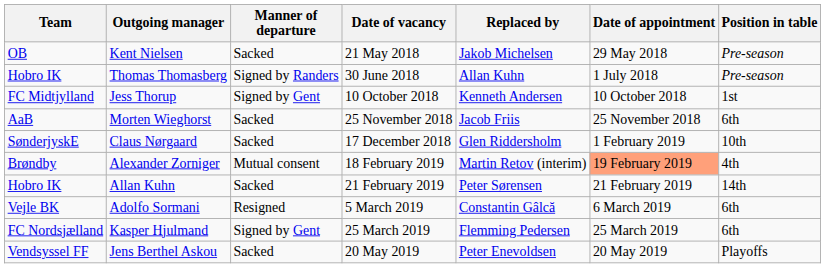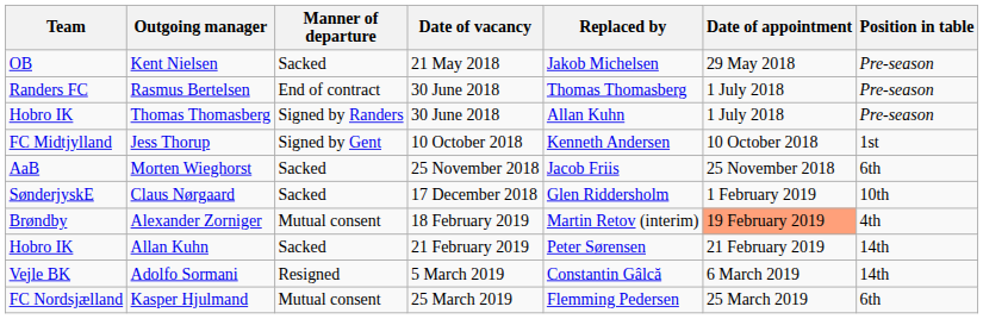+ row: Randers FC | Rasmus Bertelsen | End of contract | 30 June 2018 | Thomas Thomasberg | 1 July 2018 | Pre-season
Adolfo Sormani | Position in table: 6th -> 14th
Kasper Hjulmand | Manner of departure: Signed by Gent -> Mutual consent
- row: Vendsyssel FF | Jens Berthel Askou | Sacked | 20 May 2019 | Peter Enevoldsen | 20 May 2019 | Playoffs
